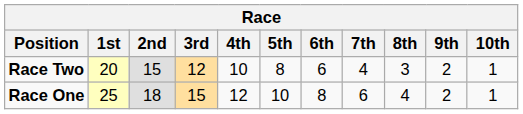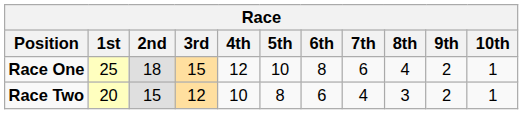rows swapped: Race One <-> Race Two
